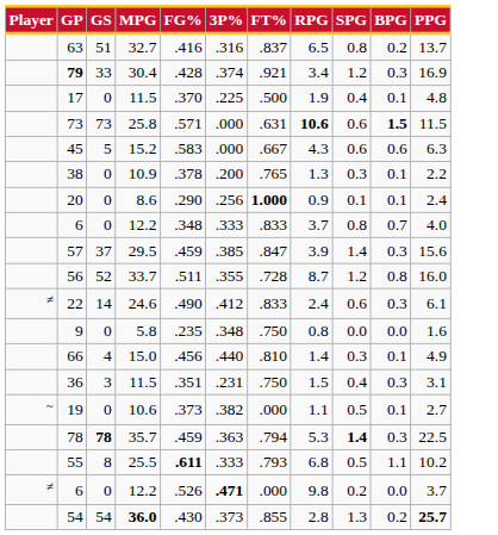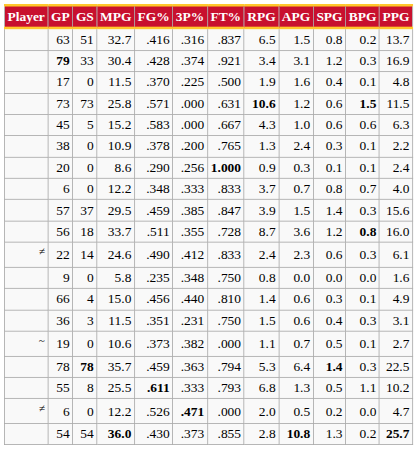+ column: APG | 1.5 | 3.1 | 1.6 | 1.2 | 1.0 | 2.4 | 0.3 | 0.7 | 1.5 | 3.6 | 2.3 | 0.0 | 0.6 | 0.6 | 0.7 | 6.4 | 1.3 | 0.5 | 10.8
56 | GS: 52 -> 18
56 | BPG: normal -> bold
≠ / 6 | RPG: 9.8 -> 2.0
≠ / 6 | PPG: 3.7 -> 4.7
